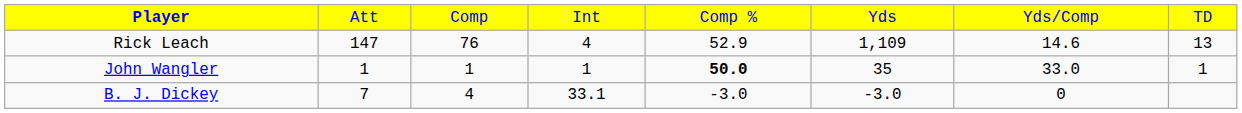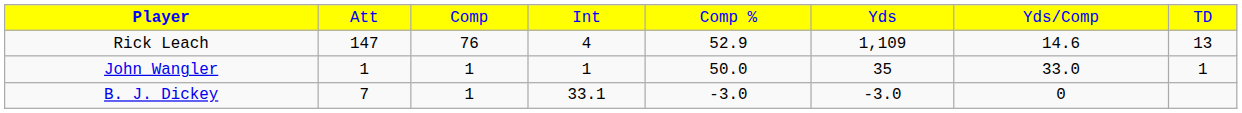John Wangler | column 5: bold -> normal
B. J. Dickey | column 3: 4 -> 1
